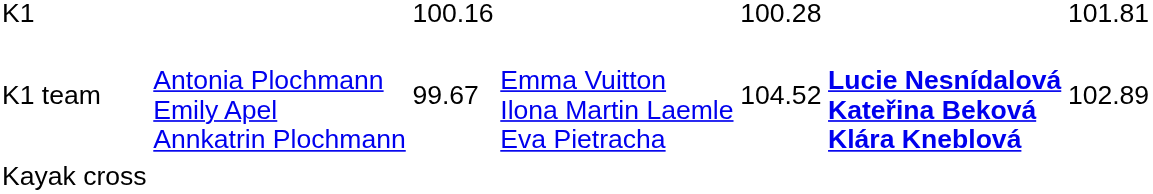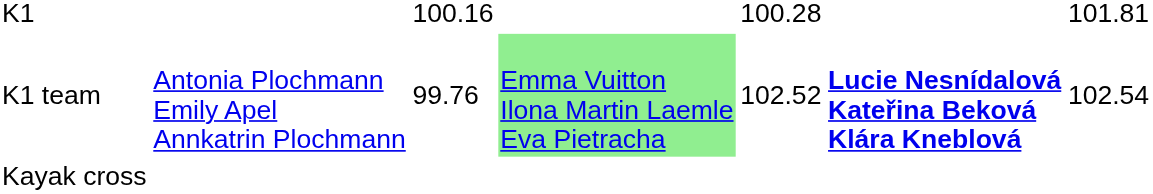K1 team | column 3: 99.67 -> 99.76
K1 team | column 4: no background -> lightgreen background
K1 team | column 5: 104.52 -> 102.52
K1 team | column 7: 102.89 -> 102.54
